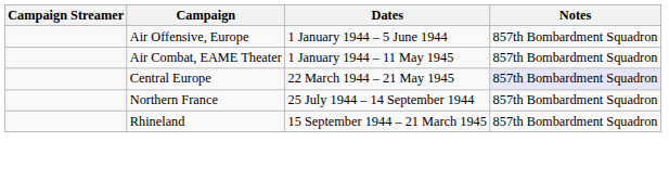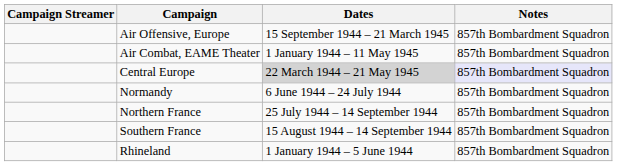Air Offensive, Europe | Dates: 1 January 1944 – 5 June 1944 -> 15 September 1944 – 21 March 1945
Central Europe | Dates: no background -> lightgrey background
+ row: Normandy | 6 June 1944 – 24 July 1944 | 857th Bombardment Squadron
+ row: Southern France | 15 August 1944 – 14 September 1944 | 857th Bombardment Squadron
Rhineland | Dates: 15 September 1944 – 21 March 1945 -> 1 January 1944 – 5 June 1944
